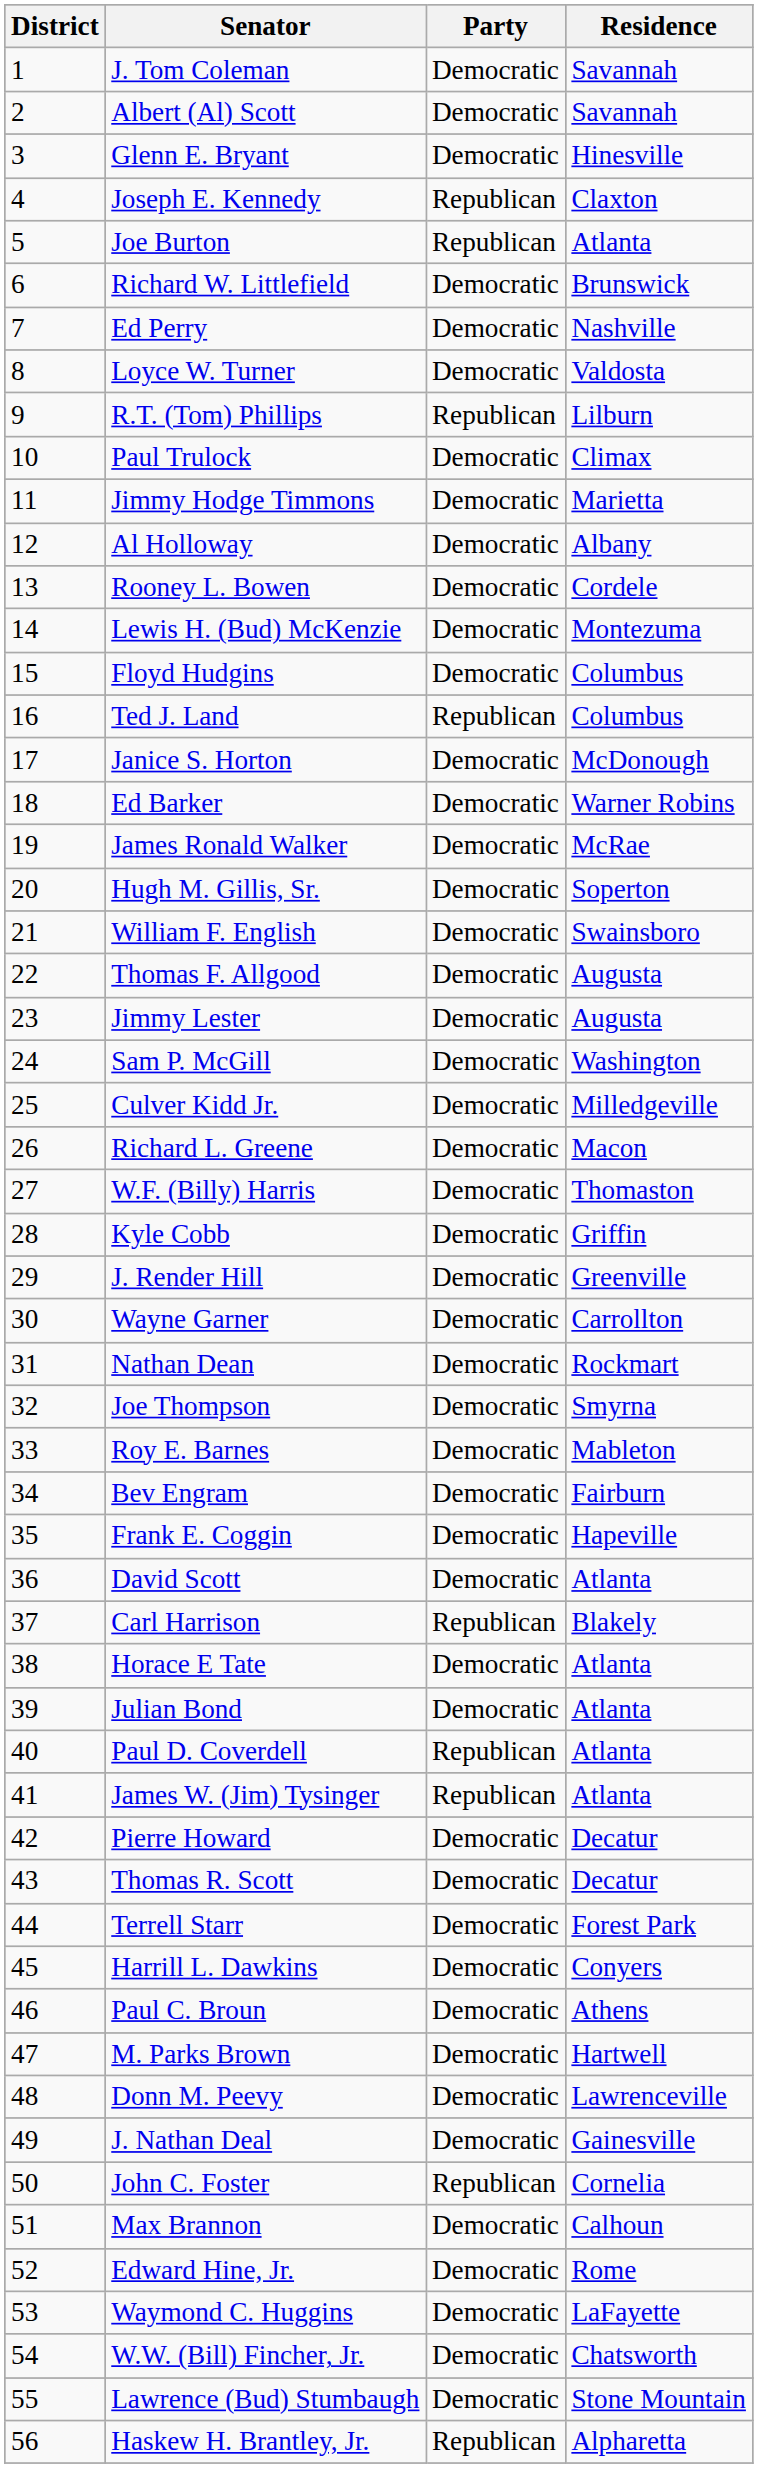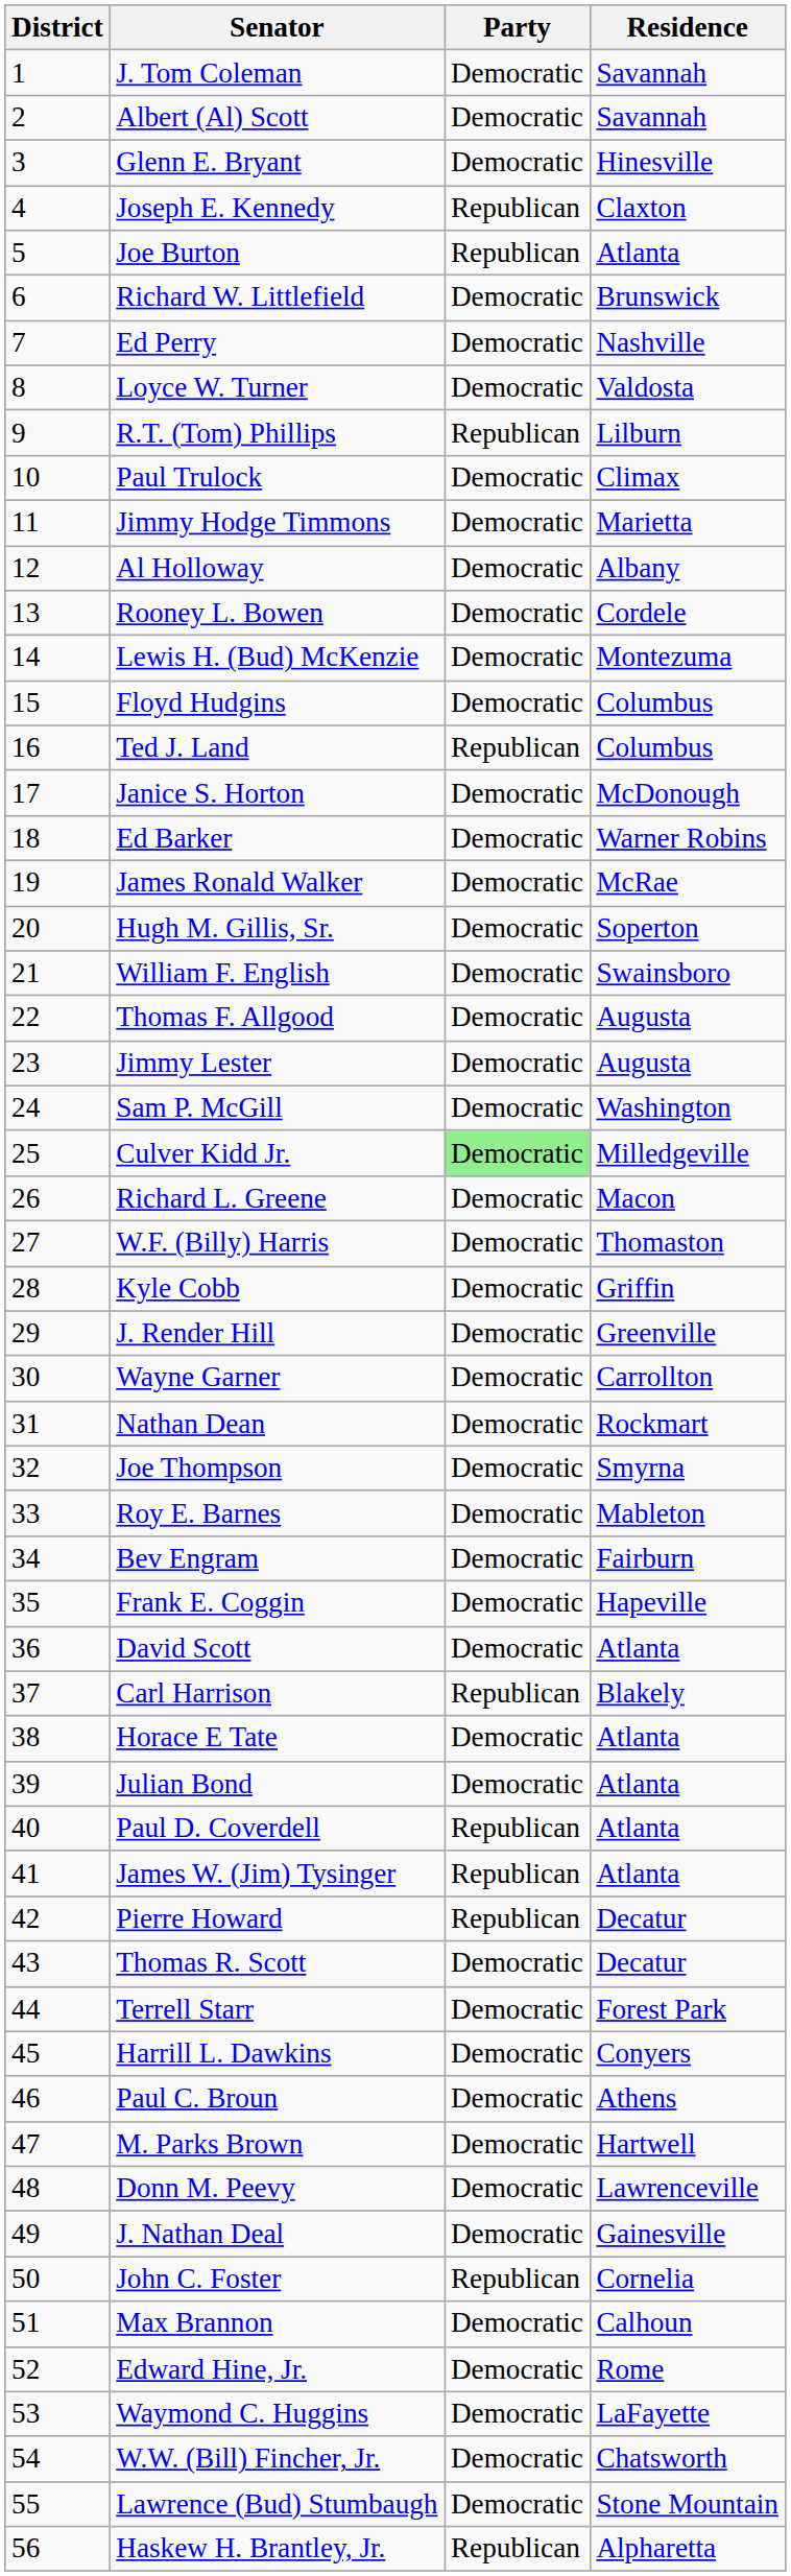Culver Kidd Jr. | Party: no background -> lightgreen background
Pierre Howard | Party: Democratic -> Republican
